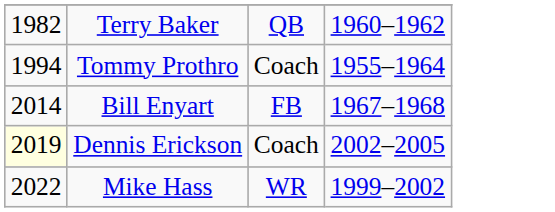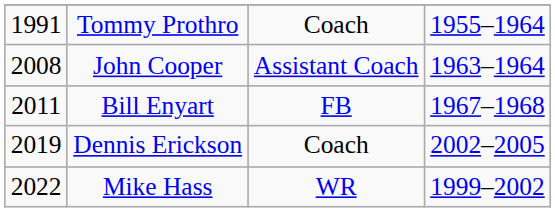- row: 1982 | Terry Baker | QB | 1960–1962
Tommy Prothro | column 1: 1994 -> 1991
+ row: 2008 | John Cooper | Assistant Coach | 1963–1964
Bill Enyart | column 1: 2014 -> 2011
Dennis Erickson | column 1: lightyellow background -> no background
